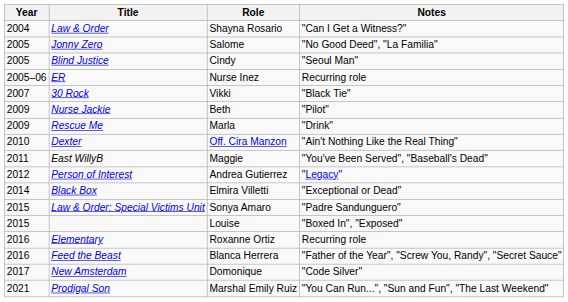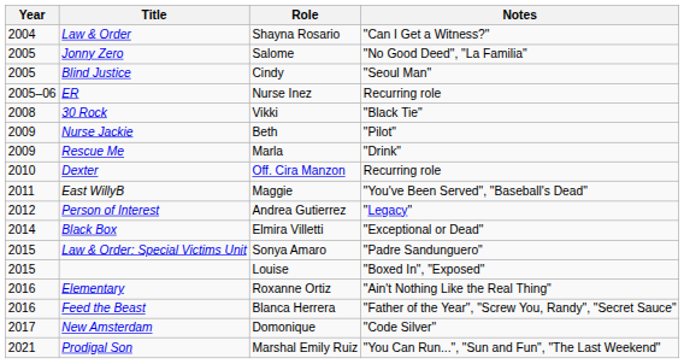30 Rock | Year: 2007 -> 2008
Dexter | Notes: "Ain't Nothing Like the Real Thing" -> Recurring role
Elementary | Notes: Recurring role -> "Ain't Nothing Like the Real Thing"
